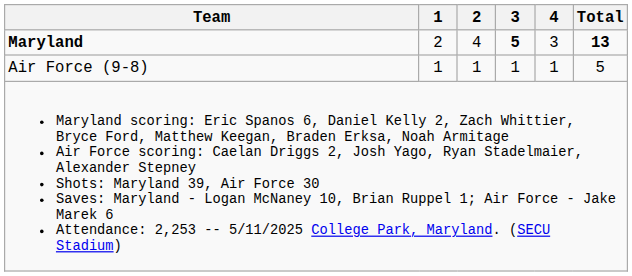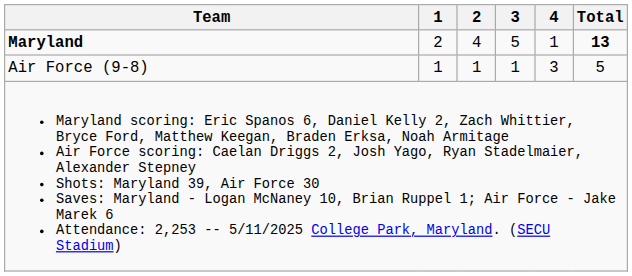Maryland | 3: bold -> normal
Maryland | 4: 3 -> 1
Air Force (9-8) | 4: 1 -> 3
